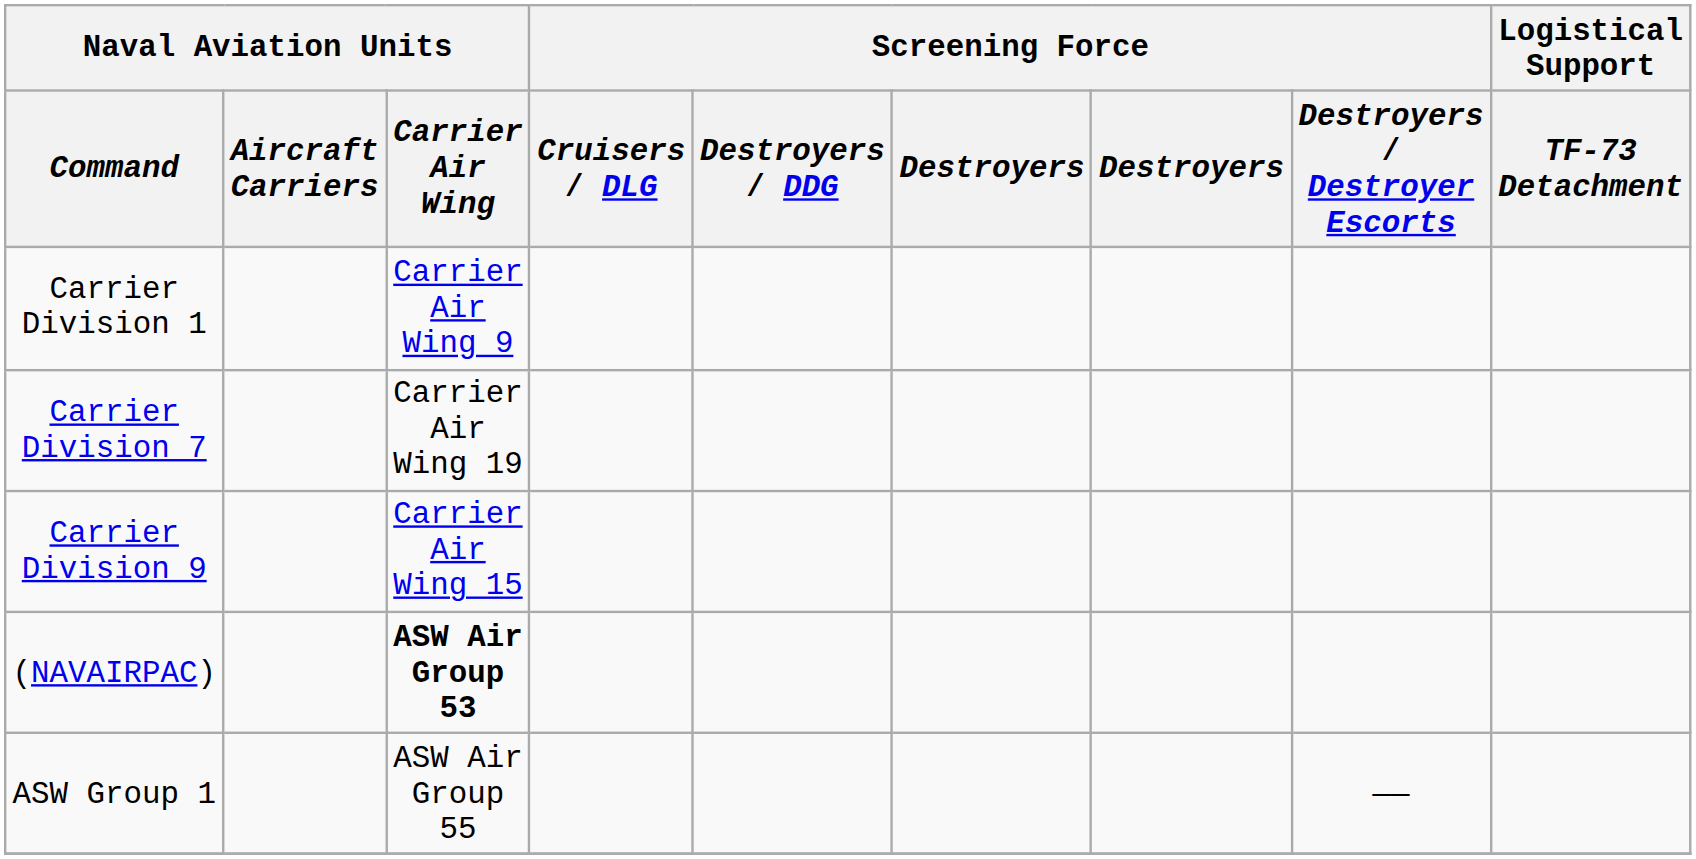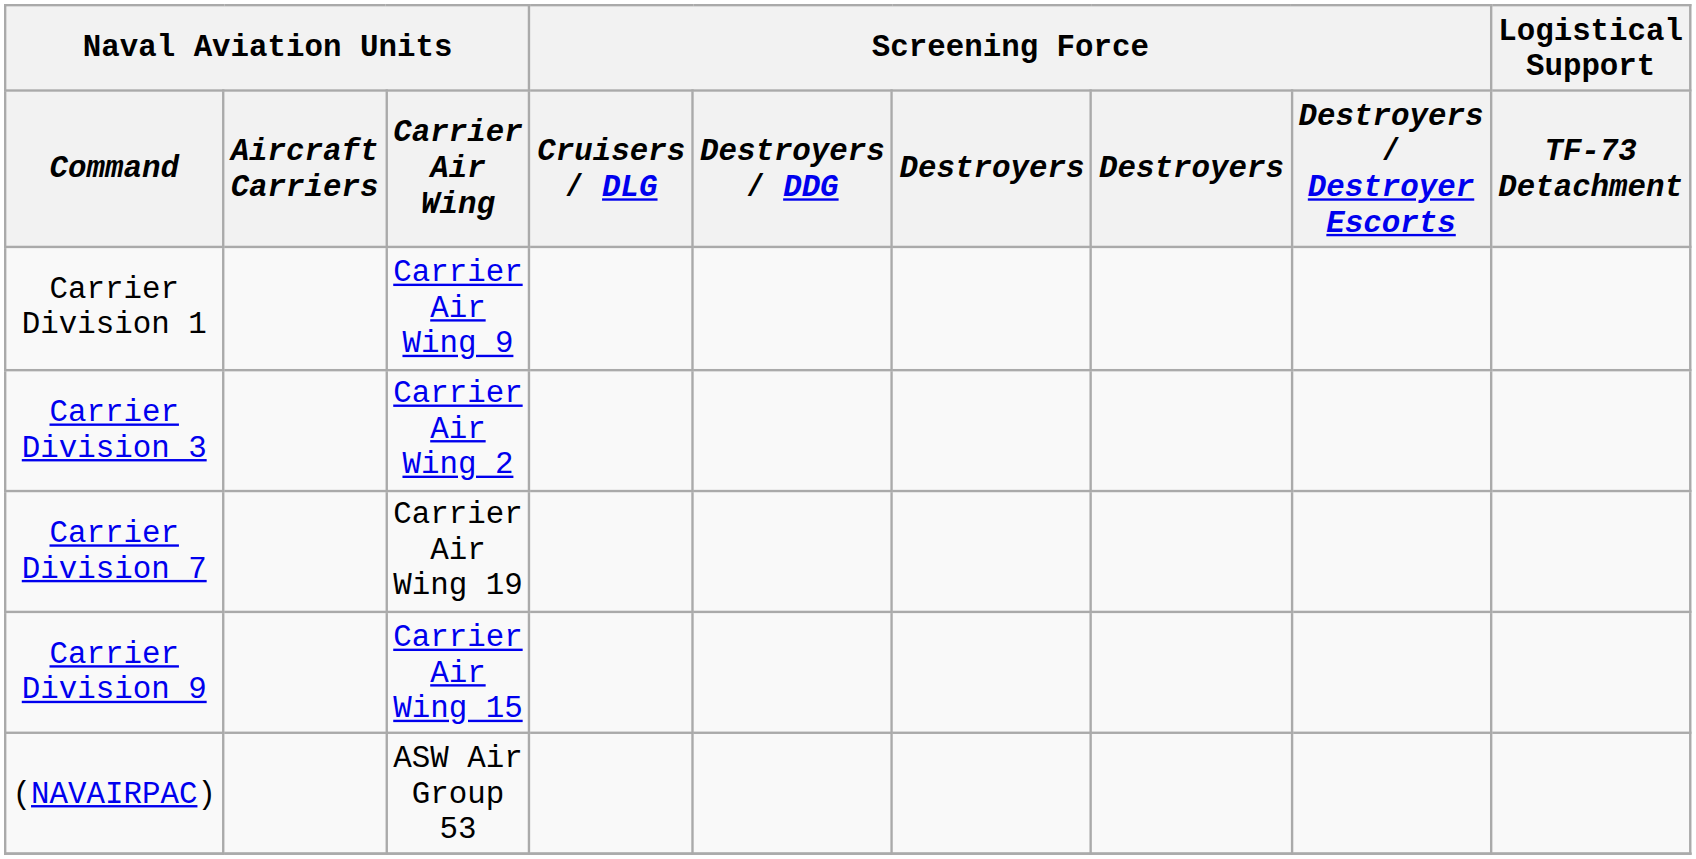+ row: Carrier Division 3 | Carrier Air Wing 2
(NAVAIRPAC) | Naval Aviation Units / Carrier Air Wing: bold -> normal
- row: ASW Group 1 | ASW Air Group 55 | ——
